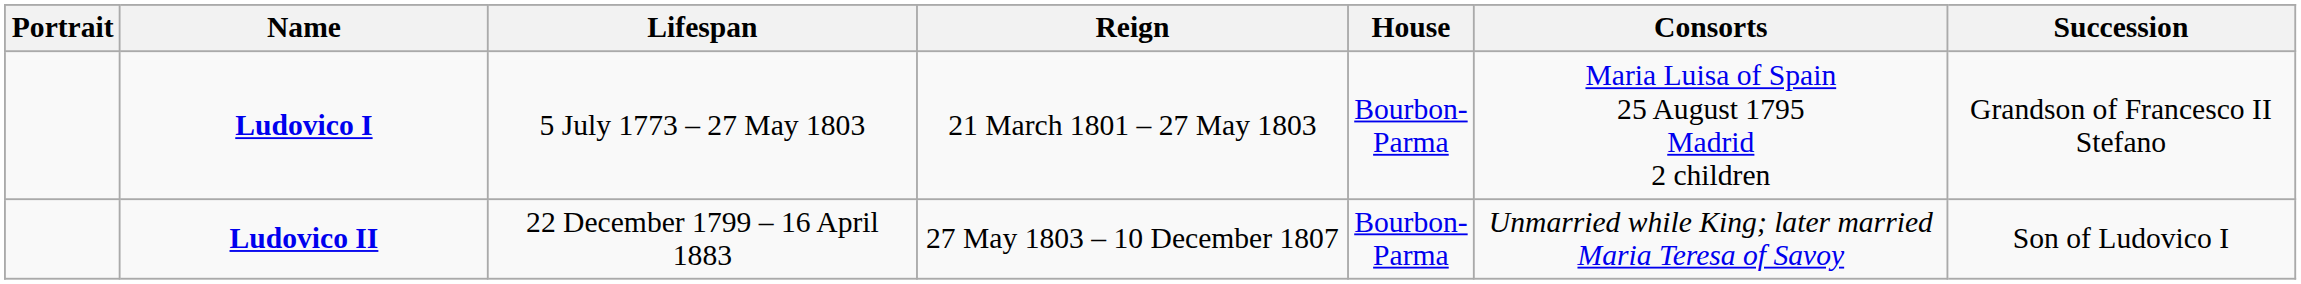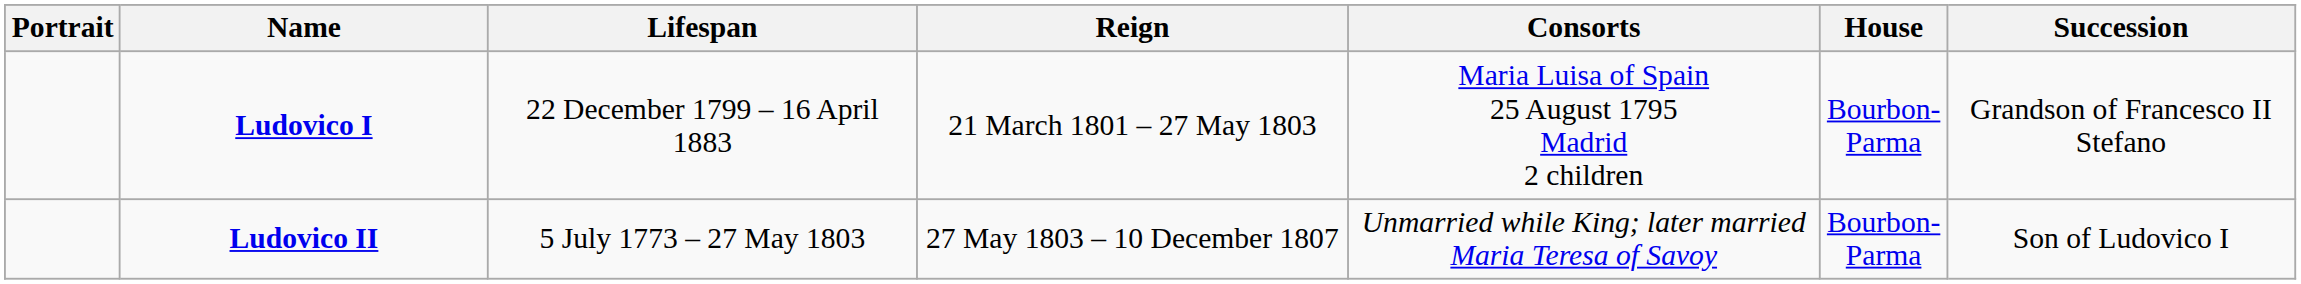columns swapped: Consorts <-> House
Ludovico I | Lifespan: 5 July 1773 – 27 May 1803 -> 22 December 1799 – 16 April 1883
Ludovico II | Lifespan: 22 December 1799 – 16 April 1883 -> 5 July 1773 – 27 May 1803
